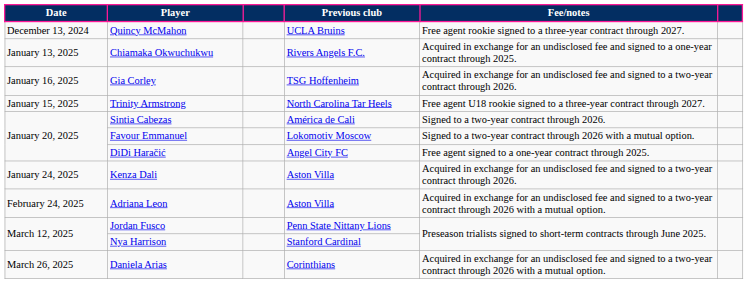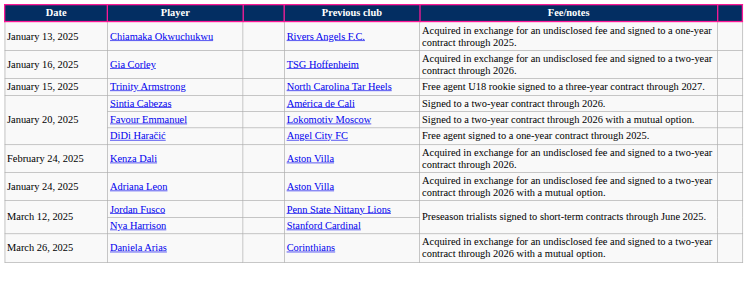- row: December 13, 2024 | Quincy McMahon | UCLA Bruins | Free agent rookie signed to a three-year contract through 2027.
Kenza Dali | Date: January 24, 2025 -> February 24, 2025
Adriana Leon | Date: February 24, 2025 -> January 24, 2025
